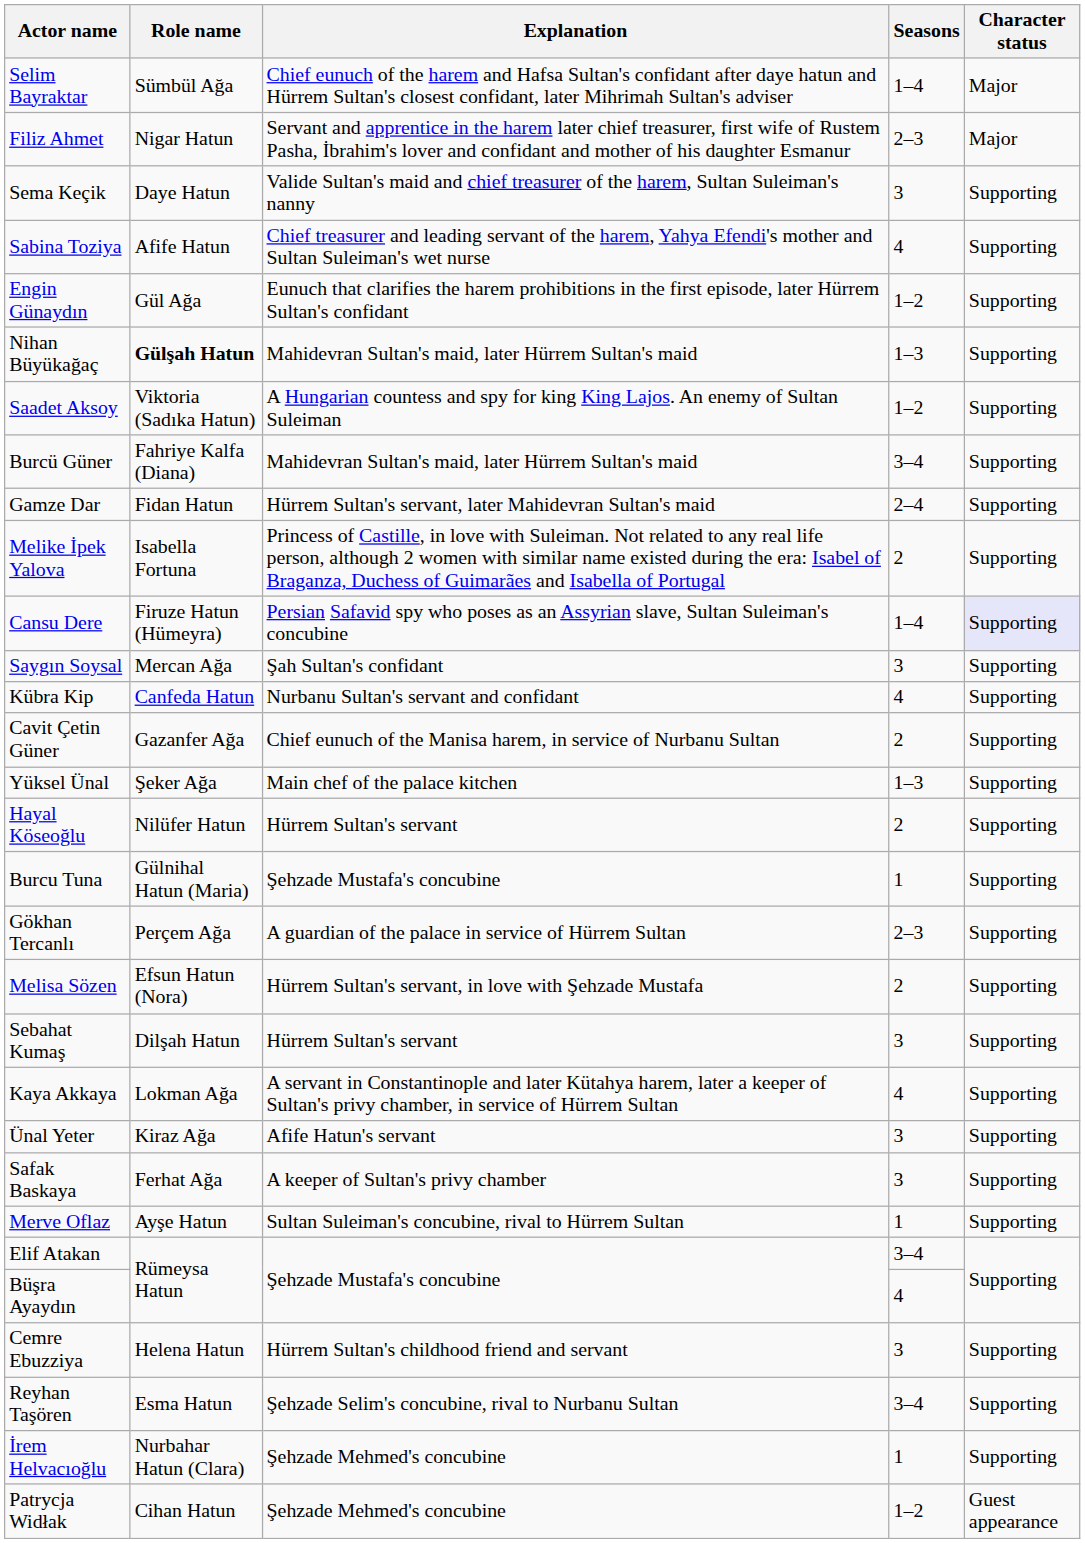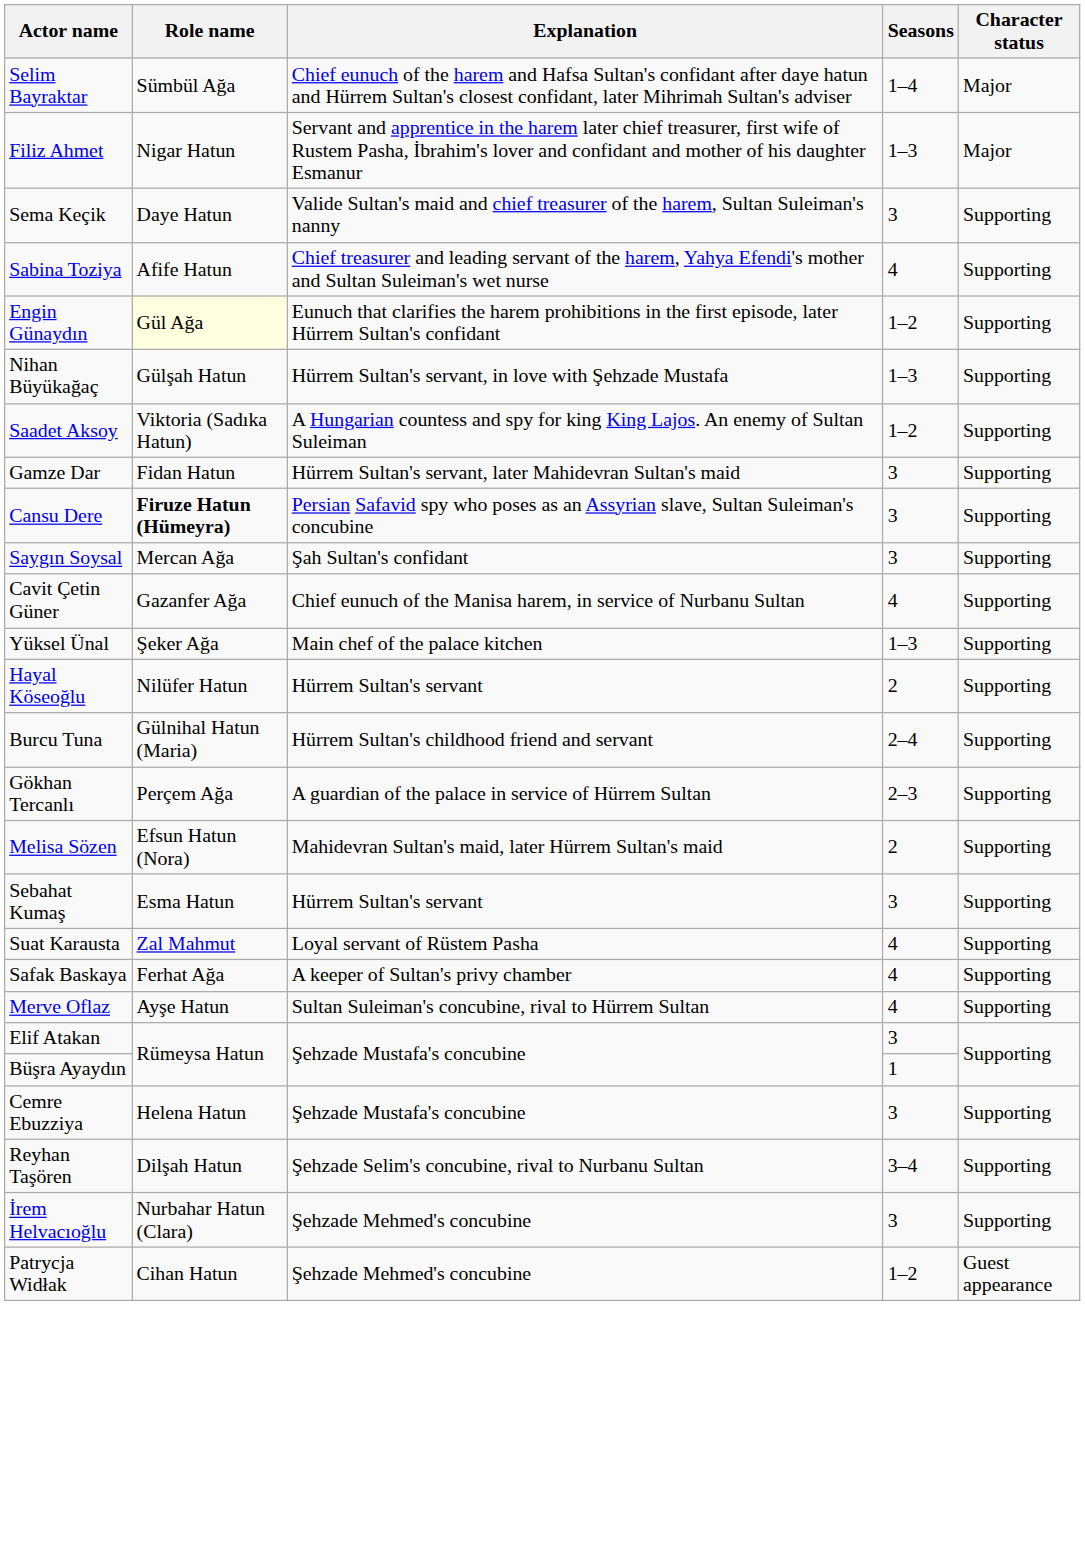Filiz Ahmet | Seasons: 2–3 -> 1–3
Engin Günaydın | Role name: no background -> lightyellow background
Nihan Büyükağaç | Role name: bold -> normal
Nihan Büyükağaç | Explanation: Mahidevran Sultan's maid, later Hürrem Sultan's maid -> Hürrem Sultan's servant, in love with Şehzade Mustafa
- row: Burcü Güner | Fahriye Kalfa (Diana) | Mahidevran Sultan's maid, later Hürrem Sultan's maid | 3–4 | Supporting
Gamze Dar | Seasons: 2–4 -> 3
- row: Melike İpek Yalova | Isabella Fortuna | Princess of Castille, in love with Suleiman. Not related to any real life person, although 2 women with similar name existed during the era: Isabel of Braganza, Duchess of Guimarães and Isabella of Portugal | 2 | Supporting
Cansu Dere | Role name: normal -> bold
Cansu Dere | Seasons: 1–4 -> 3
Cansu Dere | Character status: lavender background -> no background
- row: Kübra Kip | Canfeda Hatun | Nurbanu Sultan's servant and confidant | 4 | Supporting
Cavit Çetin Güner | Seasons: 2 -> 4
Burcu Tuna | Explanation: Şehzade Mustafa's concubine -> Hürrem Sultan's childhood friend and servant
Burcu Tuna | Seasons: 1 -> 2–4
Melisa Sözen | Explanation: Hürrem Sultan's servant, in love with Şehzade Mustafa -> Mahidevran Sultan's maid, later Hürrem Sultan's maid
Sebahat Kumaş | Role name: Dilşah Hatun -> Esma Hatun
- row: Kaya Akkaya | Lokman Ağa | A servant in Constantinople and later Kütahya harem, later a keeper of Sultan's privy chamber, in service of Hürrem Sultan | 4 | Supporting
- row: Ünal Yeter | Kiraz Ağa | Afife Hatun's servant | 3 | Supporting
+ row: Suat Karausta | Zal Mahmut | Loyal servant of Rüstem Pasha | 4 | Supporting
Safak Baskaya | Seasons: 3 -> 4
Merve Oflaz | Seasons: 1 -> 4
Elif Atakan | Seasons: 3–4 -> 3
Büşra Ayaydın | Seasons: 4 -> 1
Cemre Ebuzziya | Explanation: Hürrem Sultan's childhood friend and servant -> Şehzade Mustafa's concubine
Reyhan Taşören | Role name: Esma Hatun -> Dilşah Hatun
İrem Helvacıoğlu | Seasons: 1 -> 3
